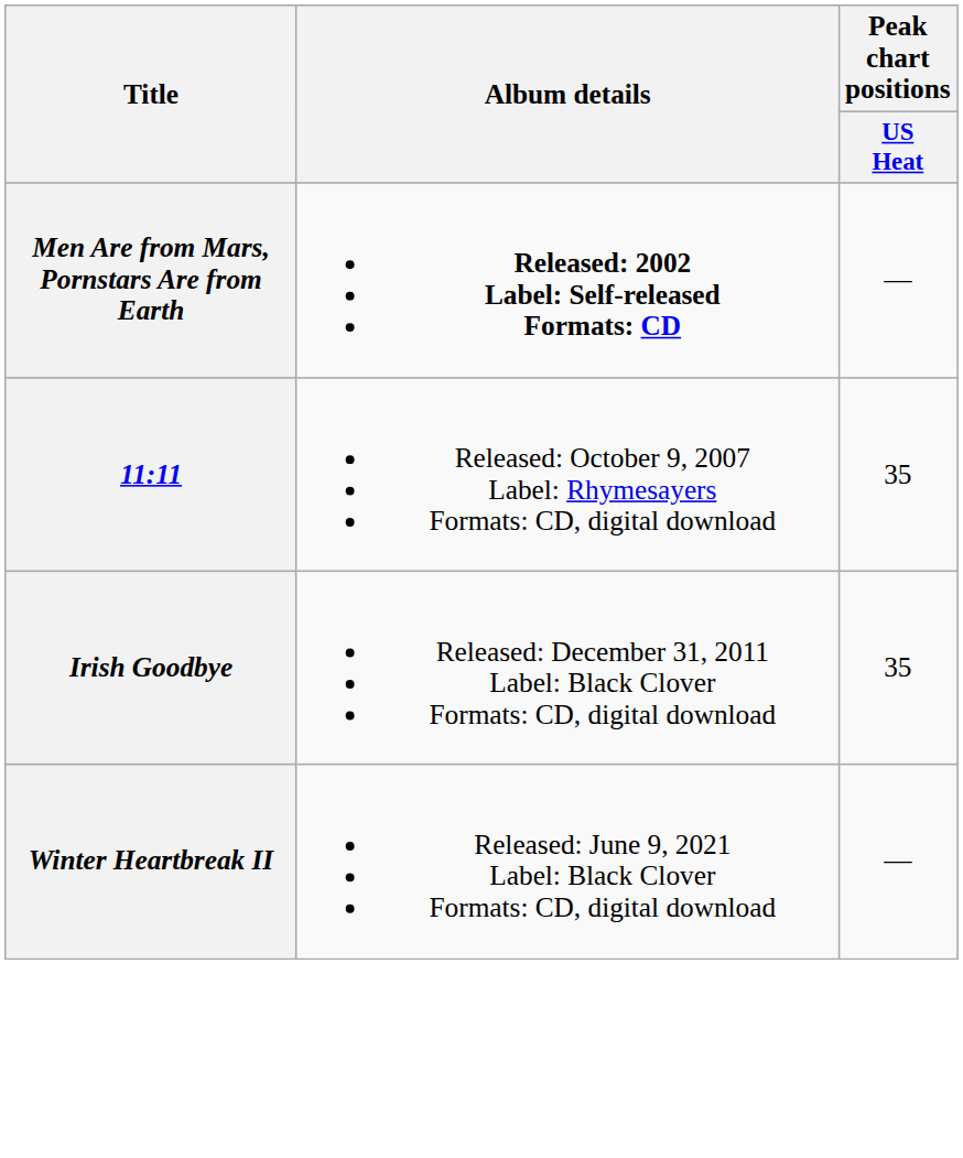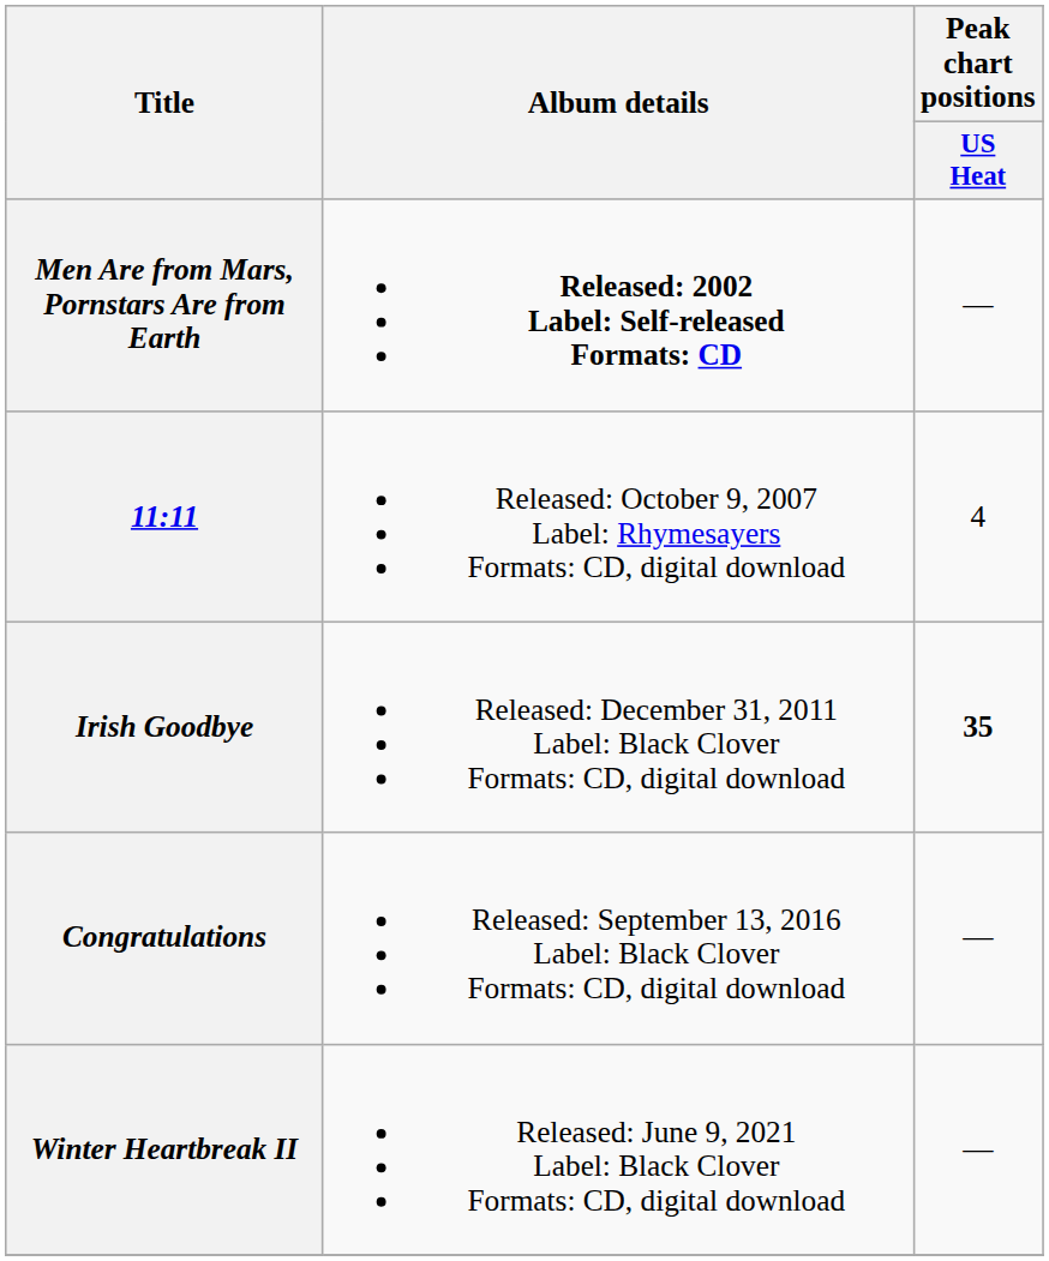11:11 | Peak chart positions / US Heat: 35 -> 4
Irish Goodbye | Peak chart positions / US Heat: normal -> bold
+ row: Congratulations | Released: September 13, 2016 Label: Black Clover Formats: CD, digital download | —
